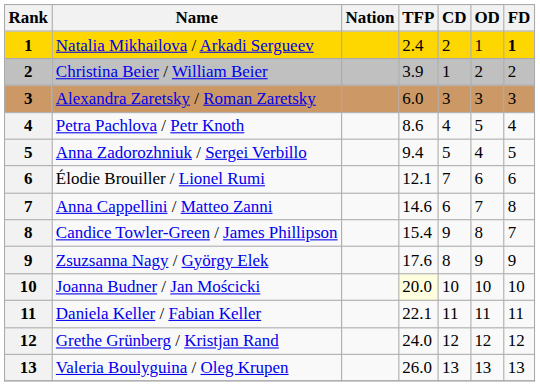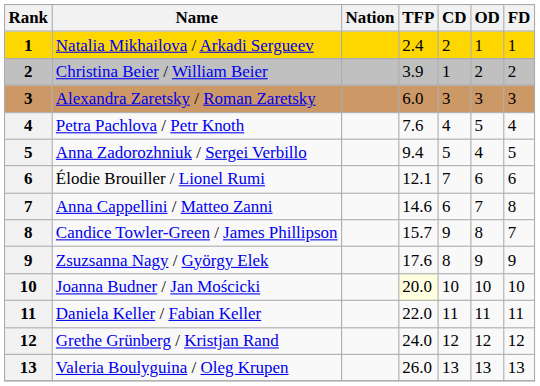Natalia Mikhailova / Arkadi Sergueev | FD: bold -> normal
Petra Pachlova / Petr Knoth | TFP: 8.6 -> 7.6
Candice Towler-Green / James Phillipson | TFP: 15.4 -> 15.7
Daniela Keller / Fabian Keller | TFP: 22.1 -> 22.0
